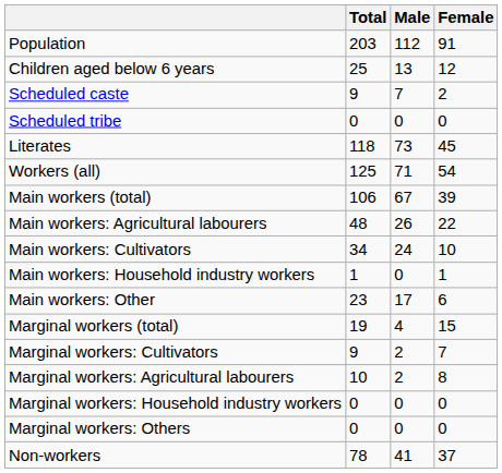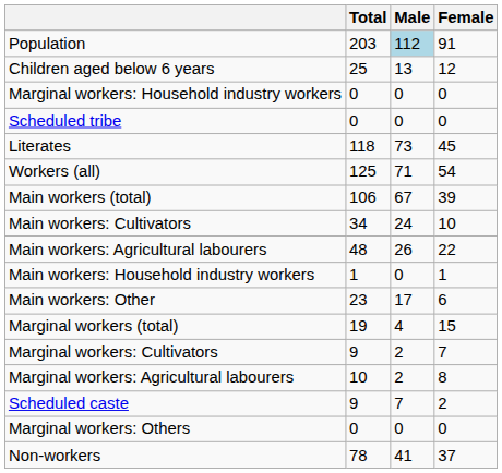Population | Male: no background -> lightblue background
rows swapped: Scheduled caste <-> Marginal workers: Household industry workers
rows swapped: Main workers: Cultivators <-> Main workers: Agricultural labourers
